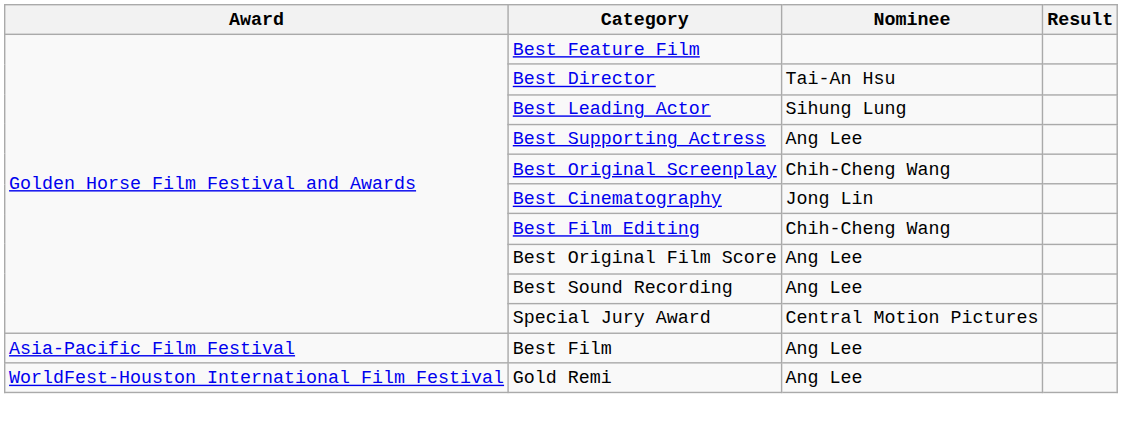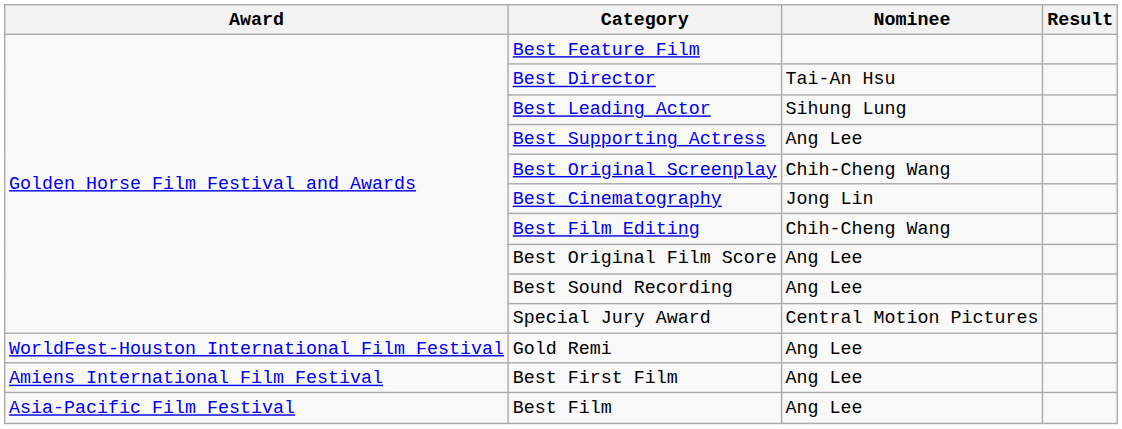rows swapped: Best Film <-> Gold Remi
+ row: Amiens International Film Festival | Best First Film | Ang Lee
